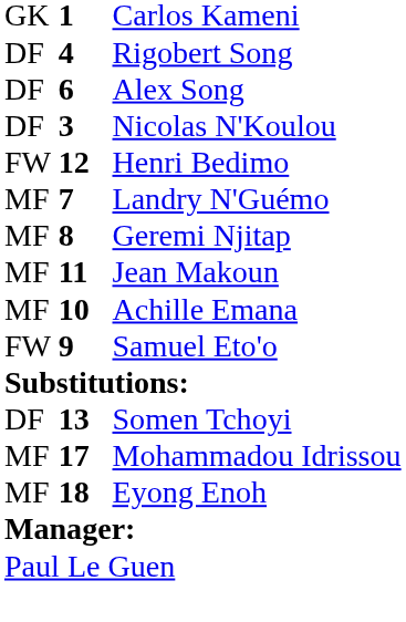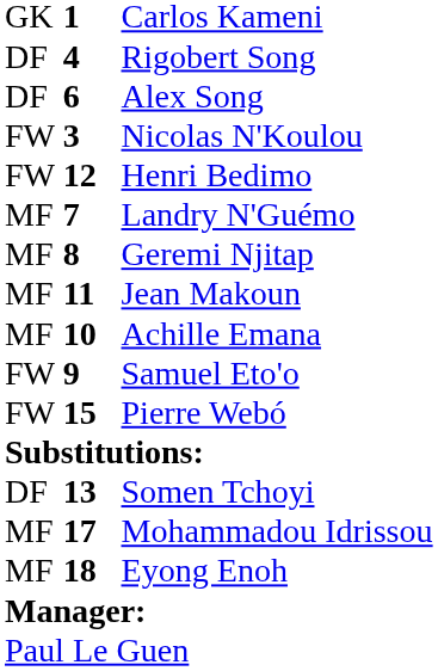Nicolas N'Koulou | column 1: DF -> FW
+ row: FW | 15 | Pierre Webó
